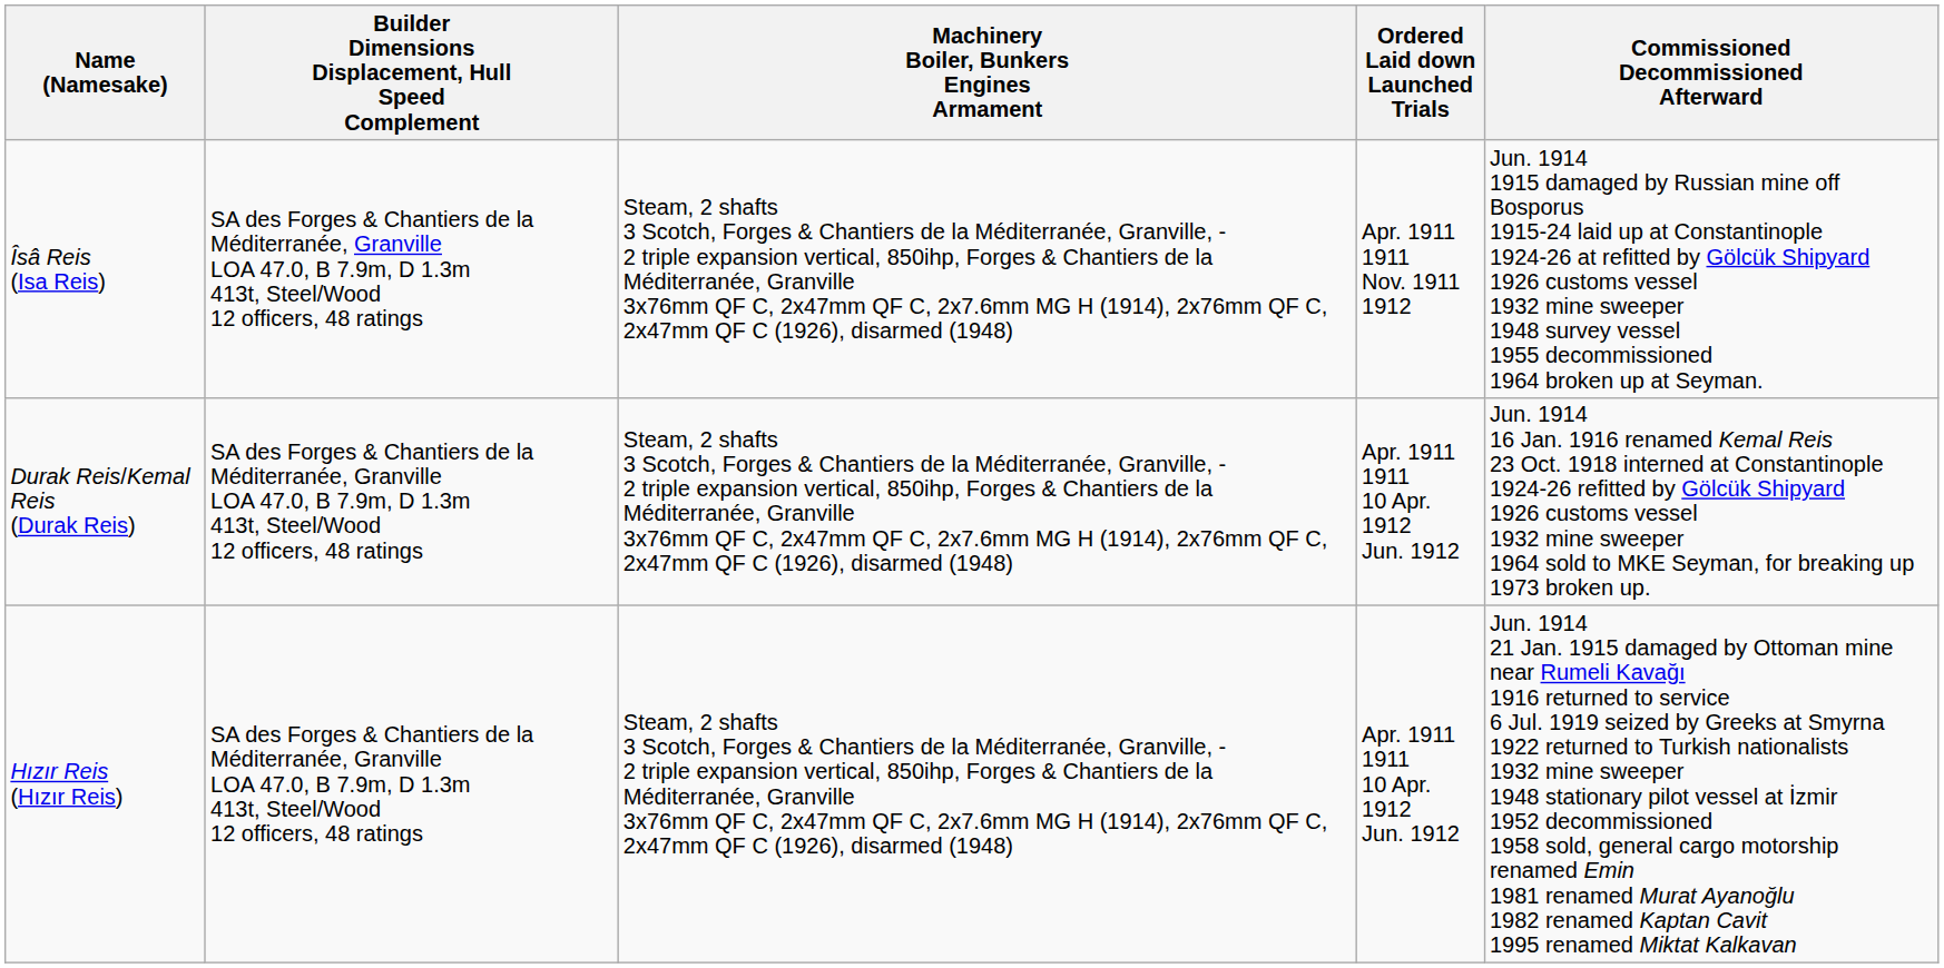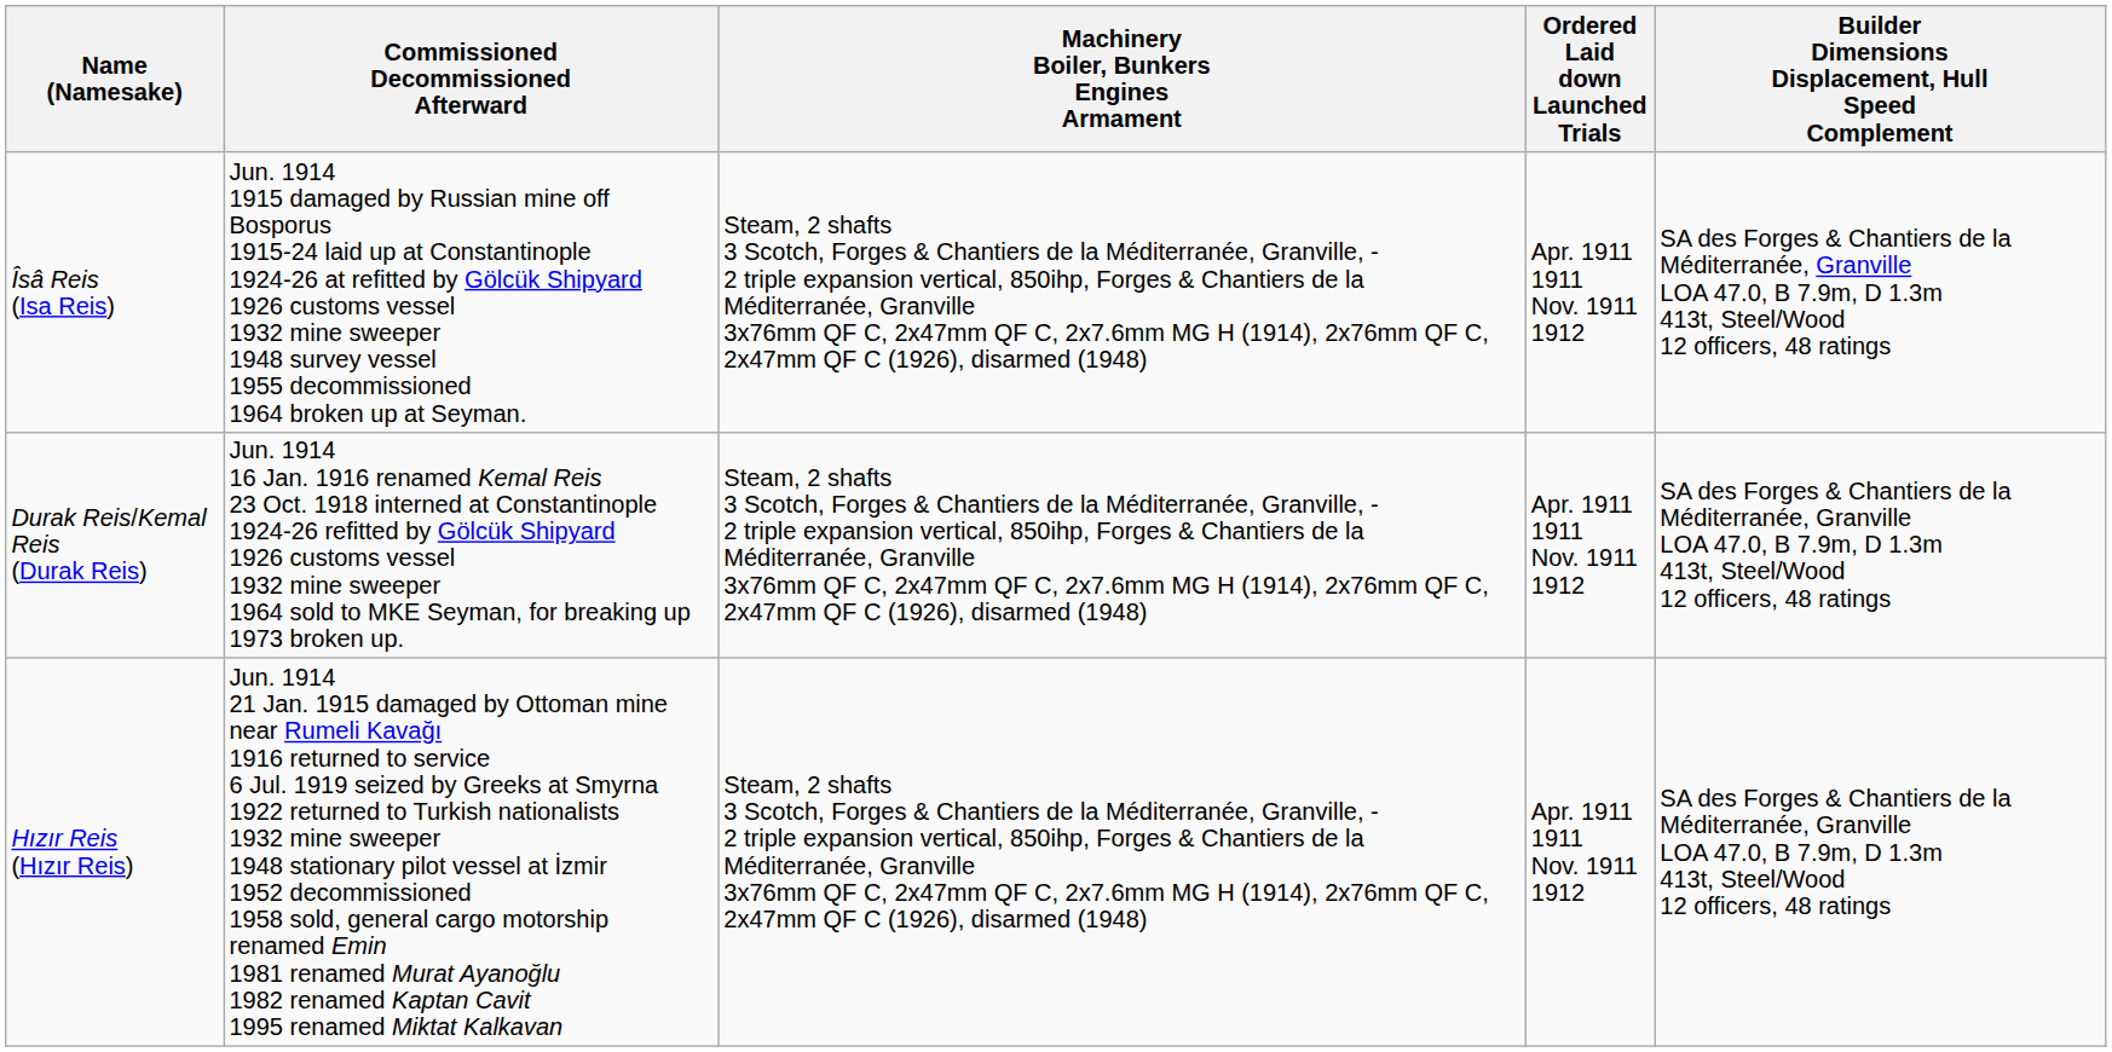columns swapped: Builder Dimensions Displacement, Hull Speed Complement <-> Commissioned Decommissioned Afterward
Durak Reis/Kemal Reis (Durak Reis) | Ordered Laid down Launched Trials: Apr. 1911 1911 10 Apr. 1912 Jun. 1912 -> Apr. 1911 1911 Nov. 1911 1912
Hızır Reis (Hızır Reis) | Ordered Laid down Launched Trials: Apr. 1911 1911 10 Apr. 1912 Jun. 1912 -> Apr. 1911 1911 Nov. 1911 1912
